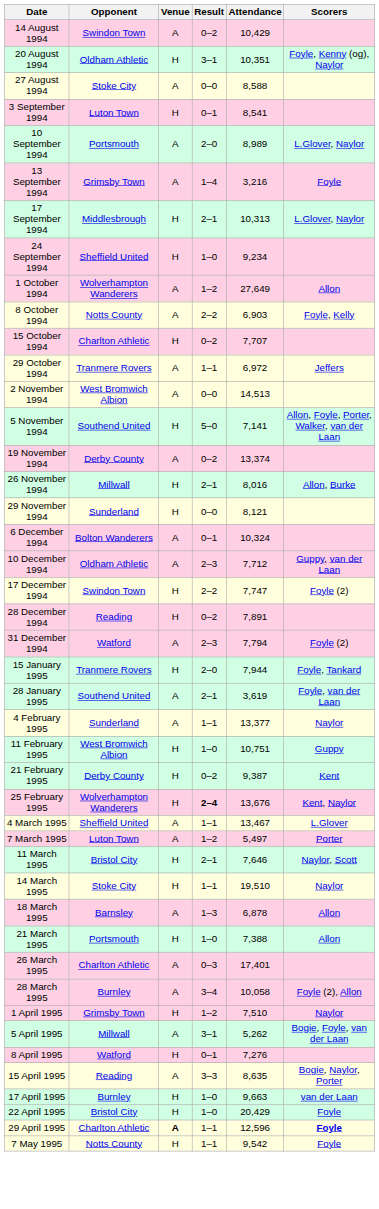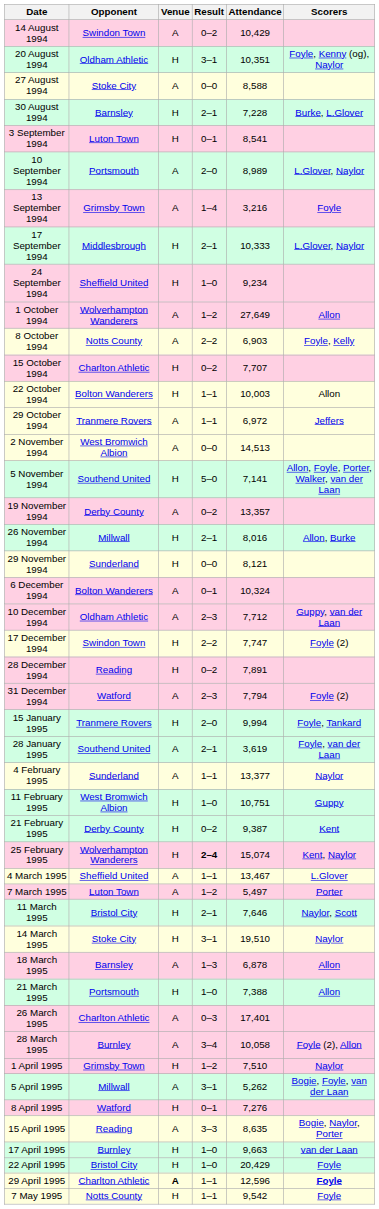+ row: 30 August 1994 | Barnsley | H | 2–1 | 7,228 | Burke, L.Glover
17 September 1994 | Attendance: 10,313 -> 10,333
+ row: 22 October 1994 | Bolton Wanderers | H | 1–1 | 10,003 | Allon
19 November 1994 | Attendance: 13,374 -> 13,357
15 January 1995 | Attendance: 7,944 -> 9,994
25 February 1995 | Attendance: 13,676 -> 15,074
14 March 1995 | Result: 1–1 -> 3–1
